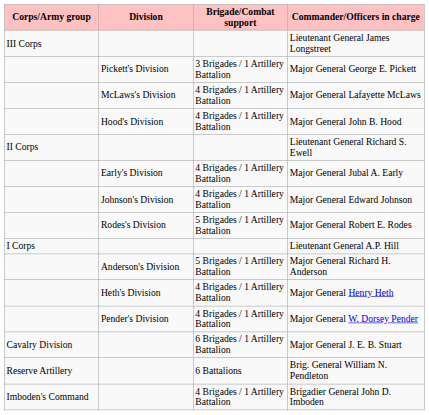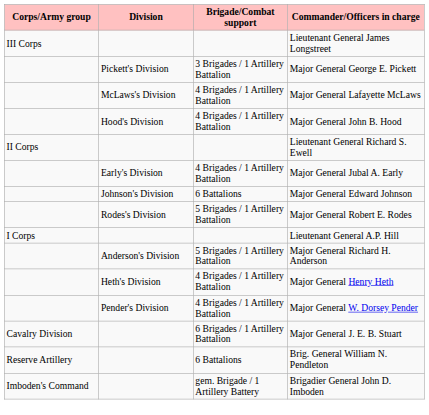Major General Edward Johnson | Brigade/Combat support: 4 Brigades / 1 Artillery Battalion -> 6 Battalions
Brigadier General John D. Imboden | Brigade/Combat support: 4 Brigades / 1 Artillery Battalion -> gem. Brigade / 1 Artillery Battery
